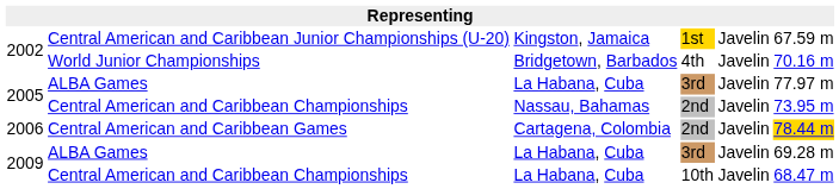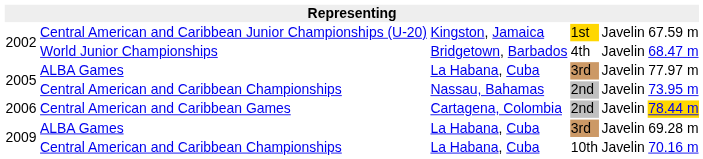World Junior Championships | column 6: 70.16 m -> 68.47 m
2009 / Central American and Caribbean Championships | column 6: 68.47 m -> 70.16 m
